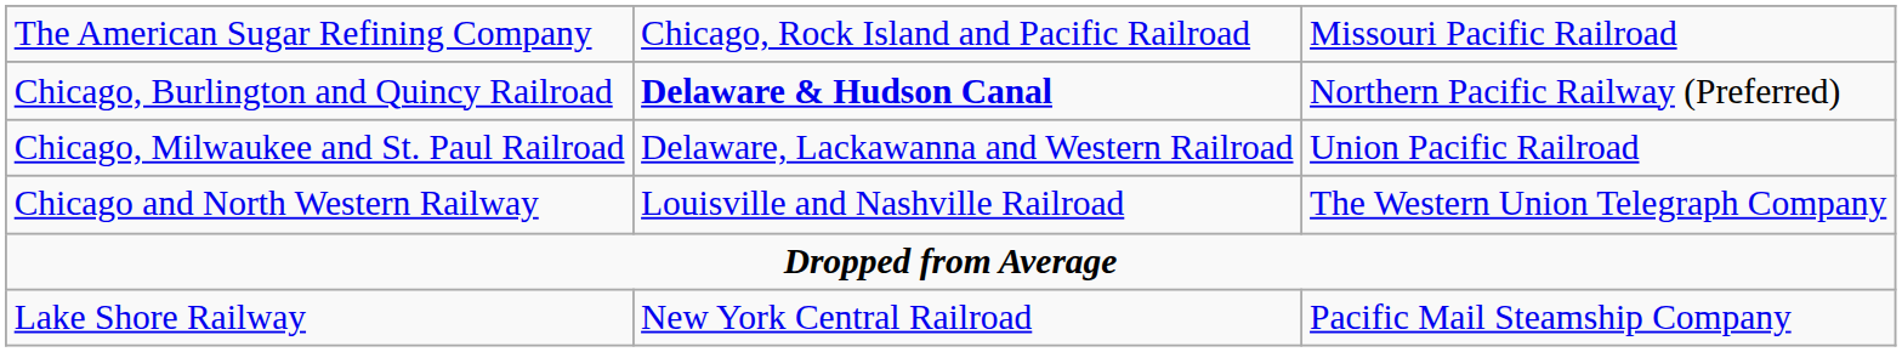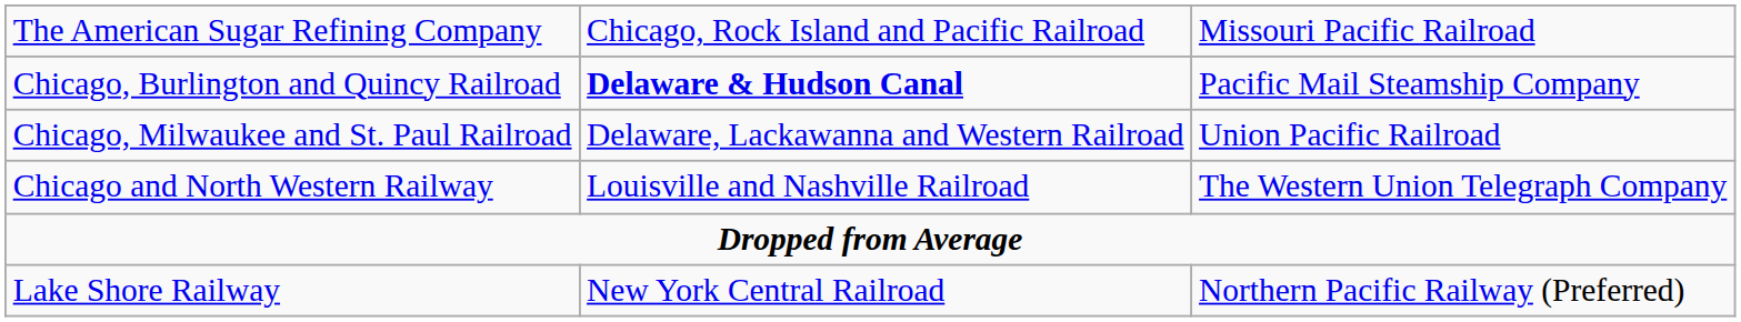Chicago, Burlington and Quincy Railroad | column 3: Northern Pacific Railway (Preferred) -> Pacific Mail Steamship Company
Lake Shore Railway | column 3: Pacific Mail Steamship Company -> Northern Pacific Railway (Preferred)
